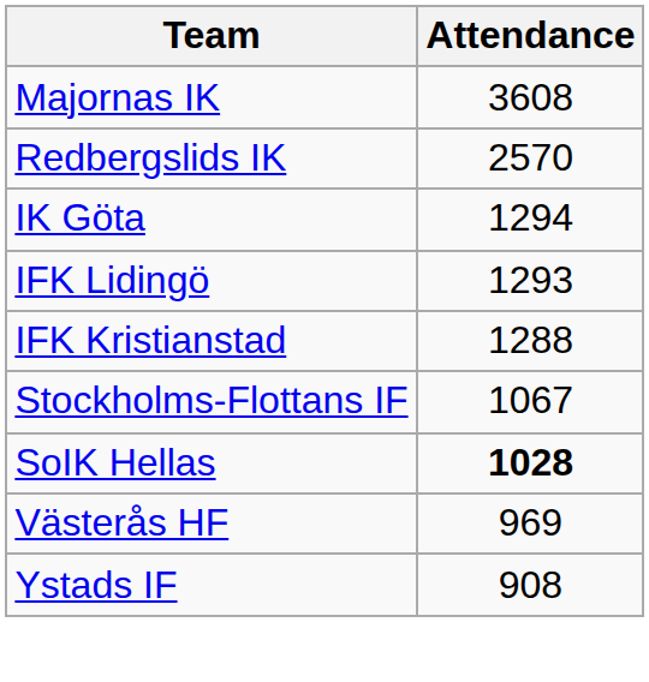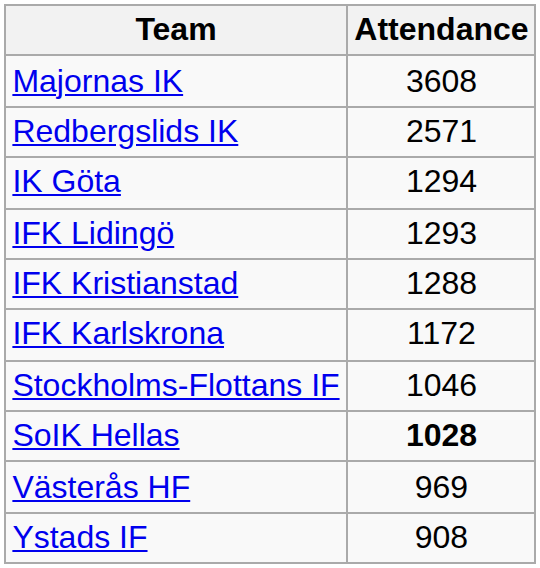Redbergslids IK | Attendance: 2570 -> 2571
+ row: IFK Karlskrona | 1172
Stockholms-Flottans IF | Attendance: 1067 -> 1046
